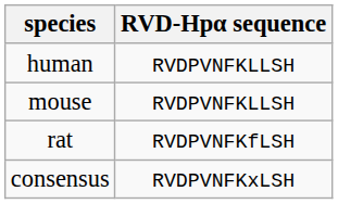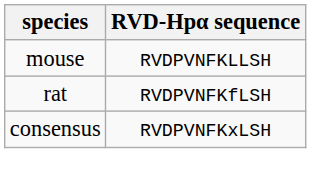- row: human | RVDPVNFKLLSH
